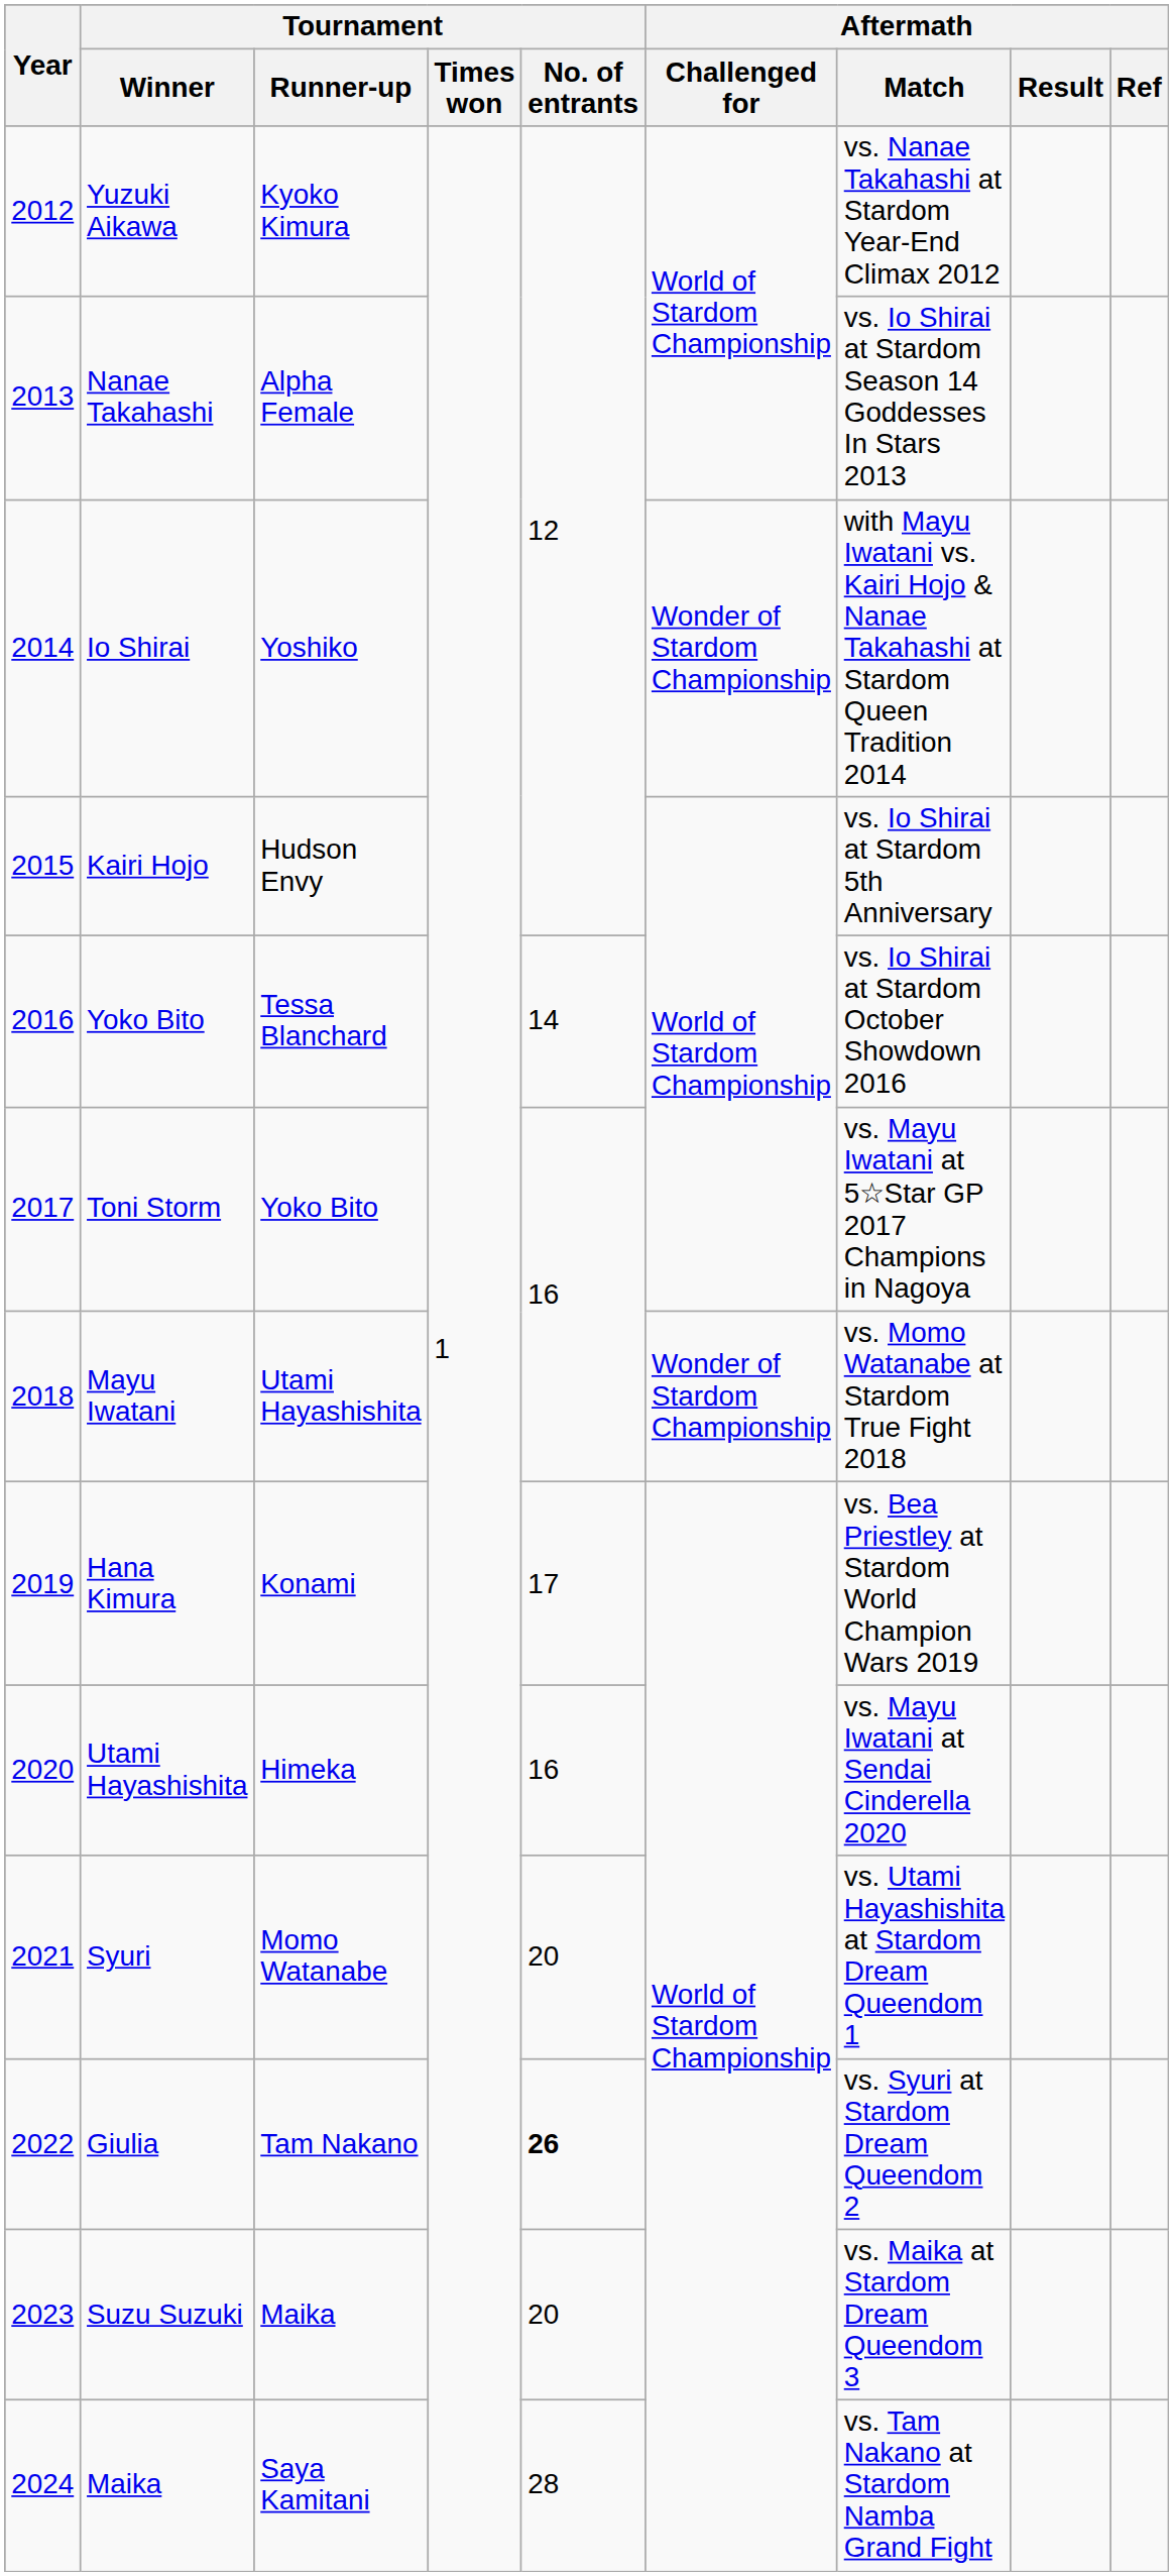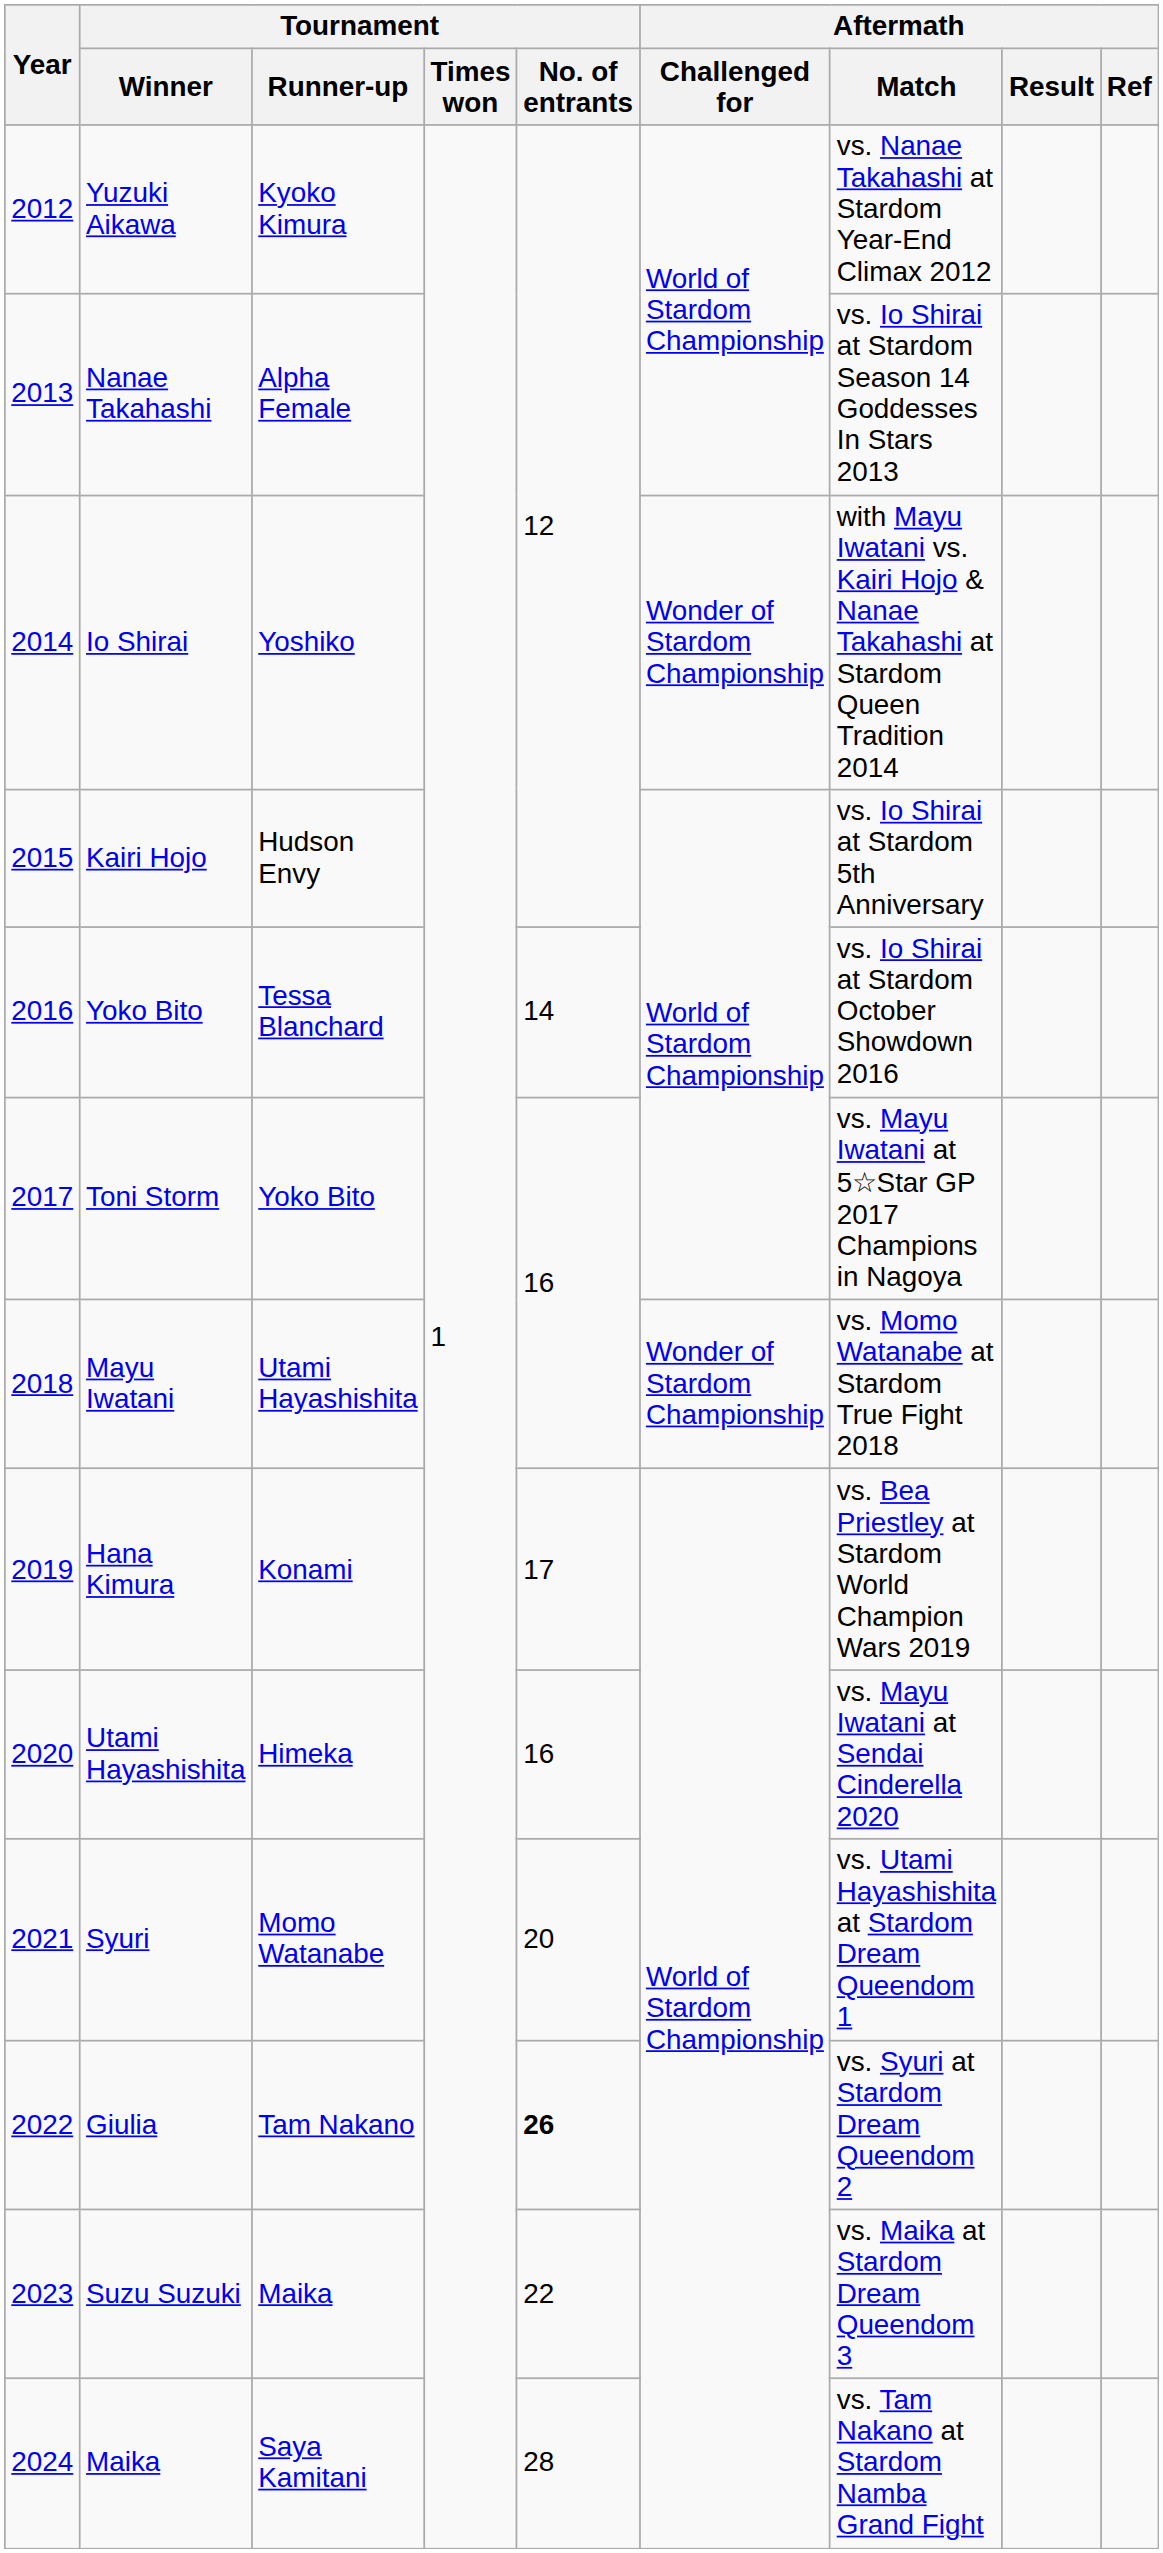Suzu Suzuki | Tournament / No. of entrants: 20 -> 22
